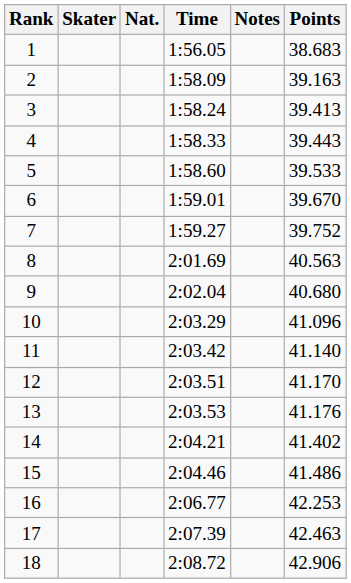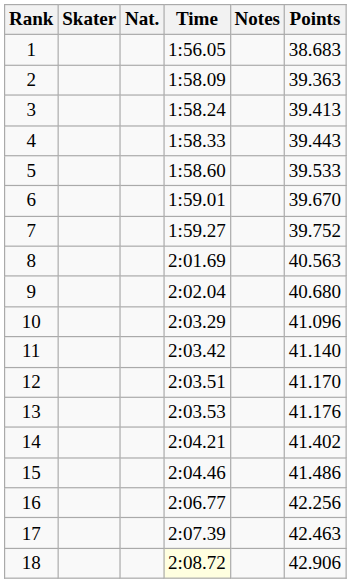2 | Points: 39.163 -> 39.363
16 | Points: 42.253 -> 42.256
18 | Time: no background -> lightyellow background
